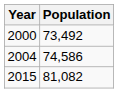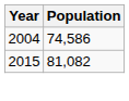- row: 2000 | 73,492
